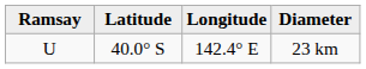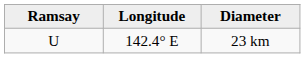- column: Latitude | 40.0° S
